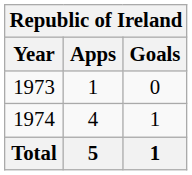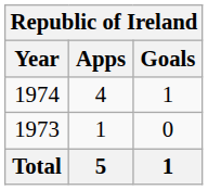rows swapped: 1973 <-> 1974
